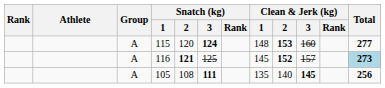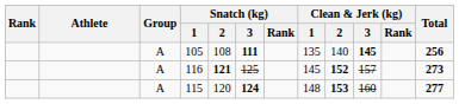rows swapped: 115 <-> 105
116 | Total: lightblue background -> no background
